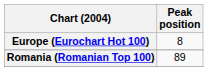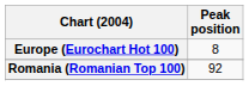Romania (Romanian Top 100) | Peak position: 89 -> 92
